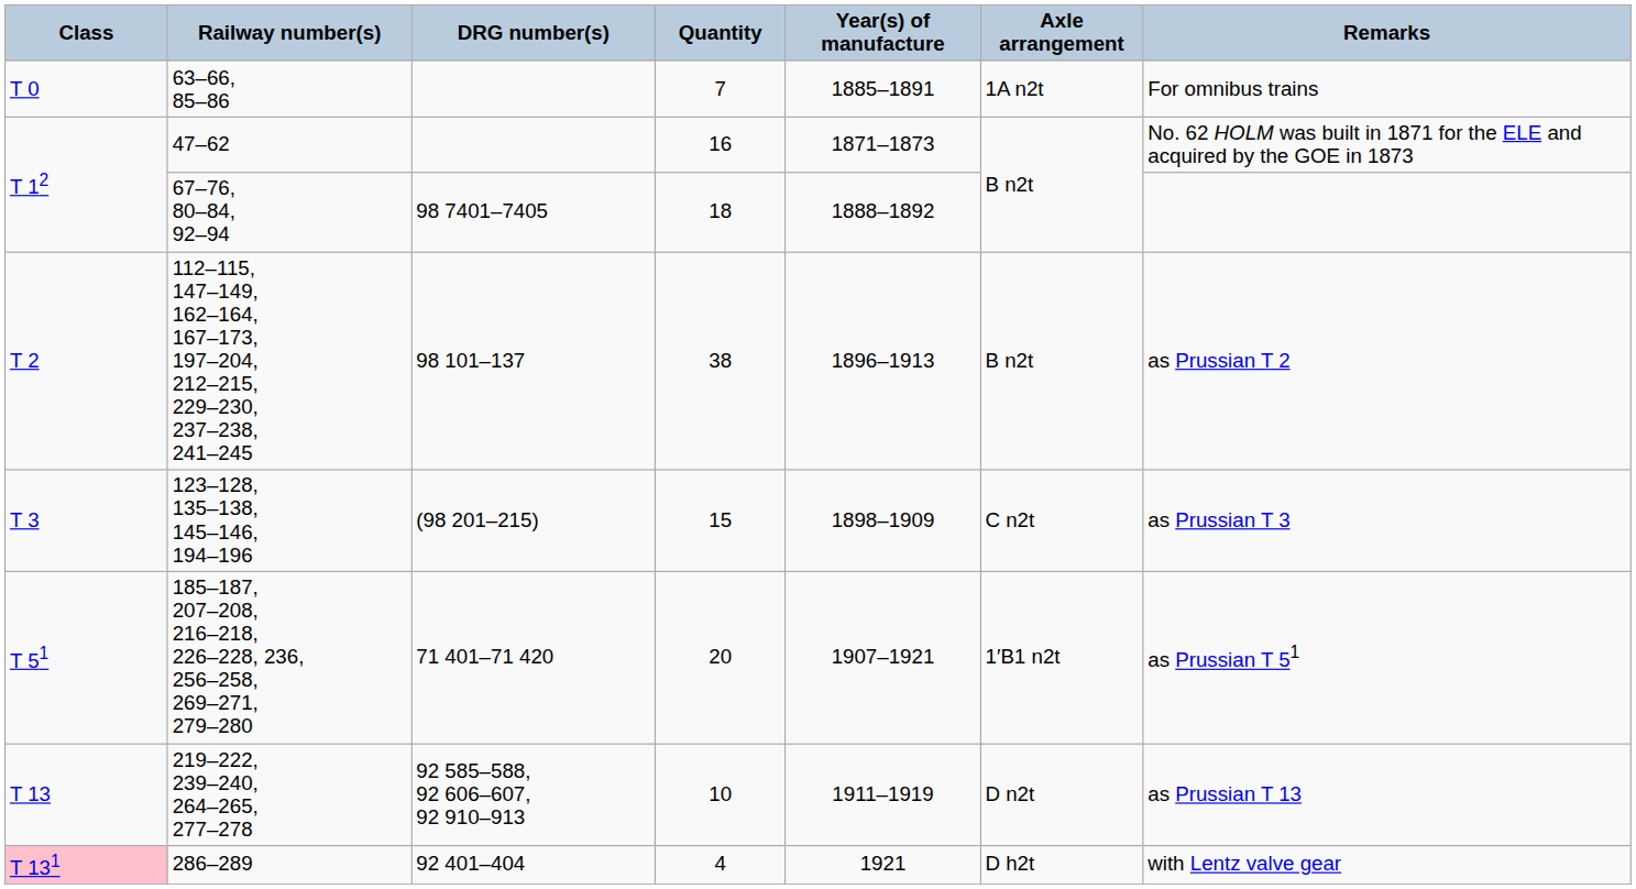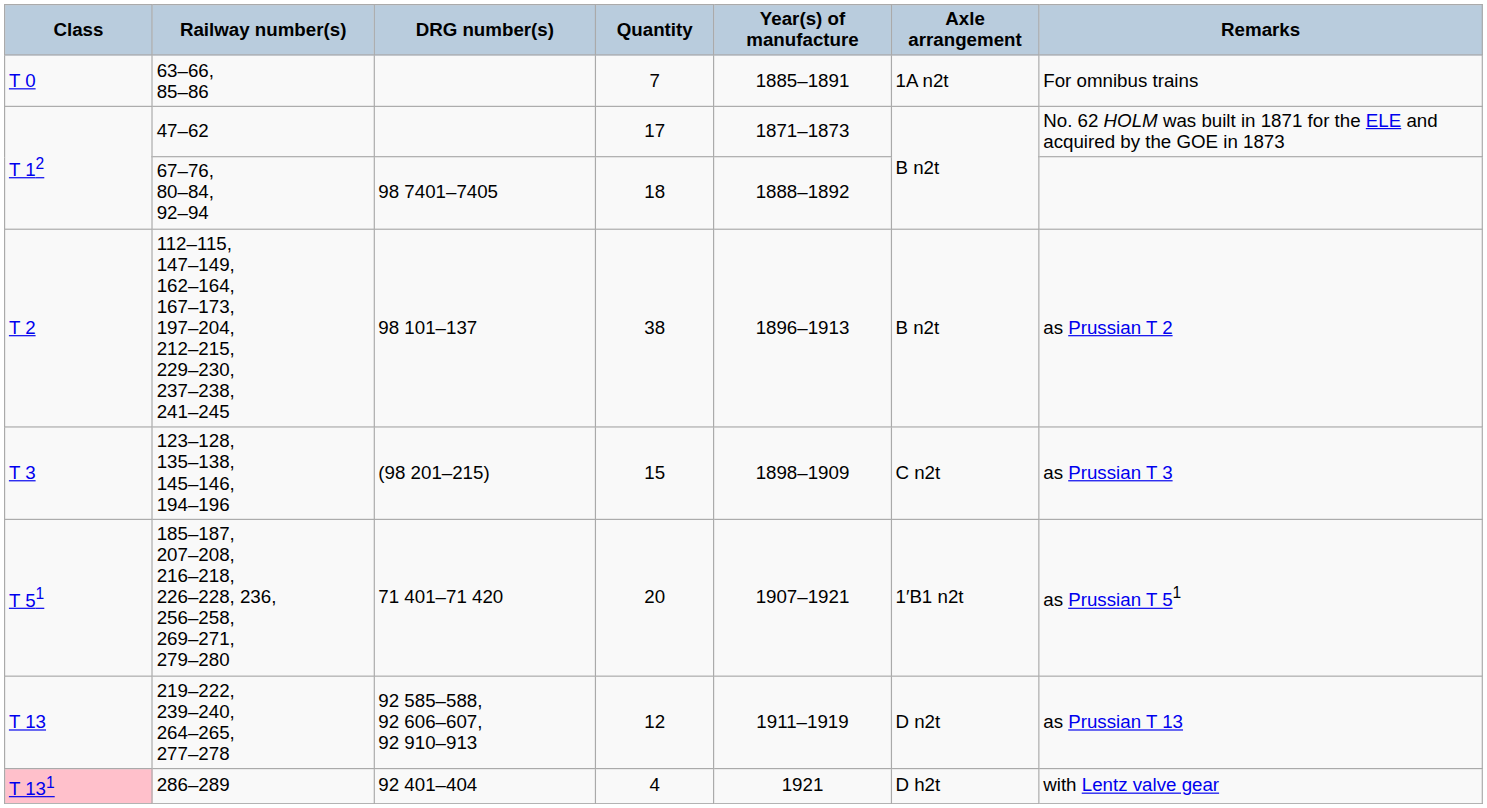47–62 | Quantity: 16 -> 17
219–222, 239–240, 264–265, 277–278 | Quantity: 10 -> 12
